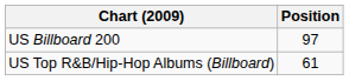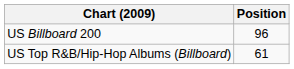US Billboard 200 | Position: 97 -> 96
